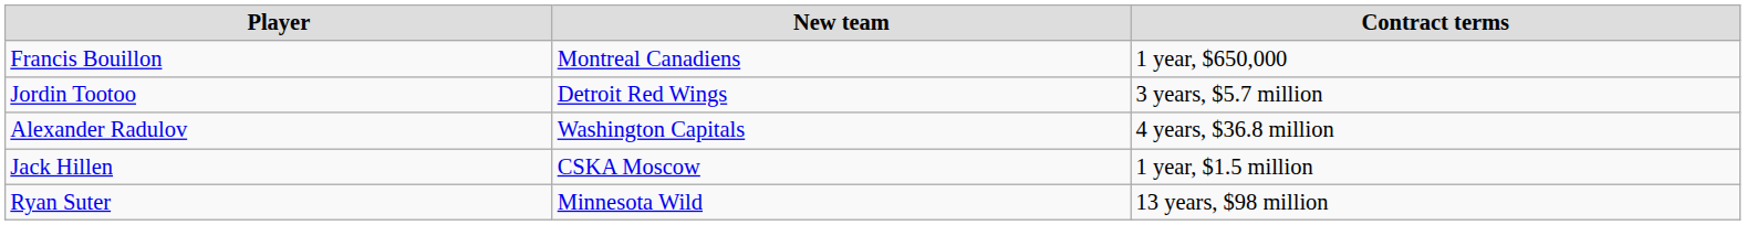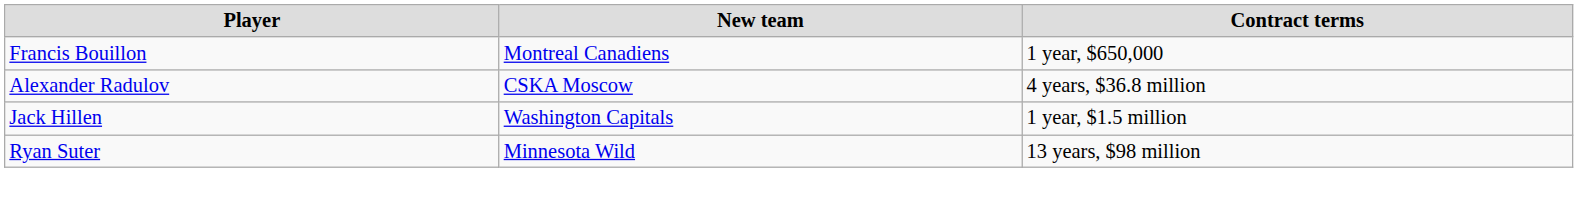- row: Jordin Tootoo | Detroit Red Wings | 3 years, $5.7 million
Alexander Radulov | New team: Washington Capitals -> CSKA Moscow
Jack Hillen | New team: CSKA Moscow -> Washington Capitals
